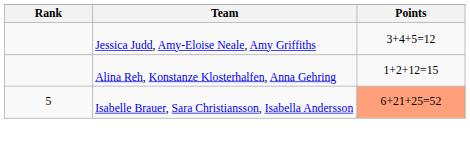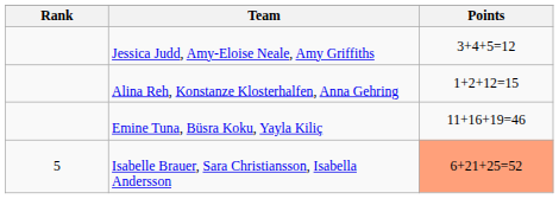+ row: Emine Tuna, Büsra Koku, Yayla Kiliç | 11+16+19=46
